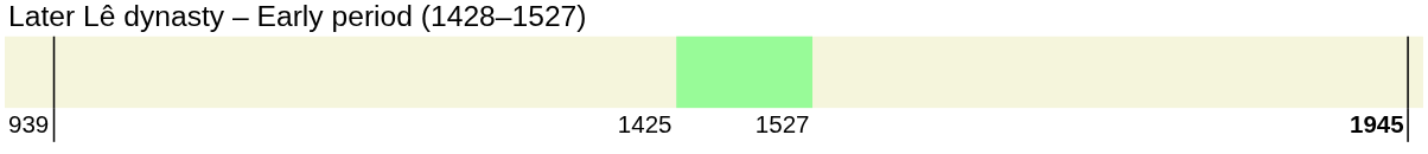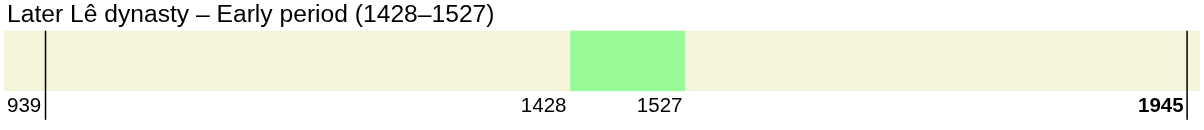939 | column 2: 1425 -> 1428
